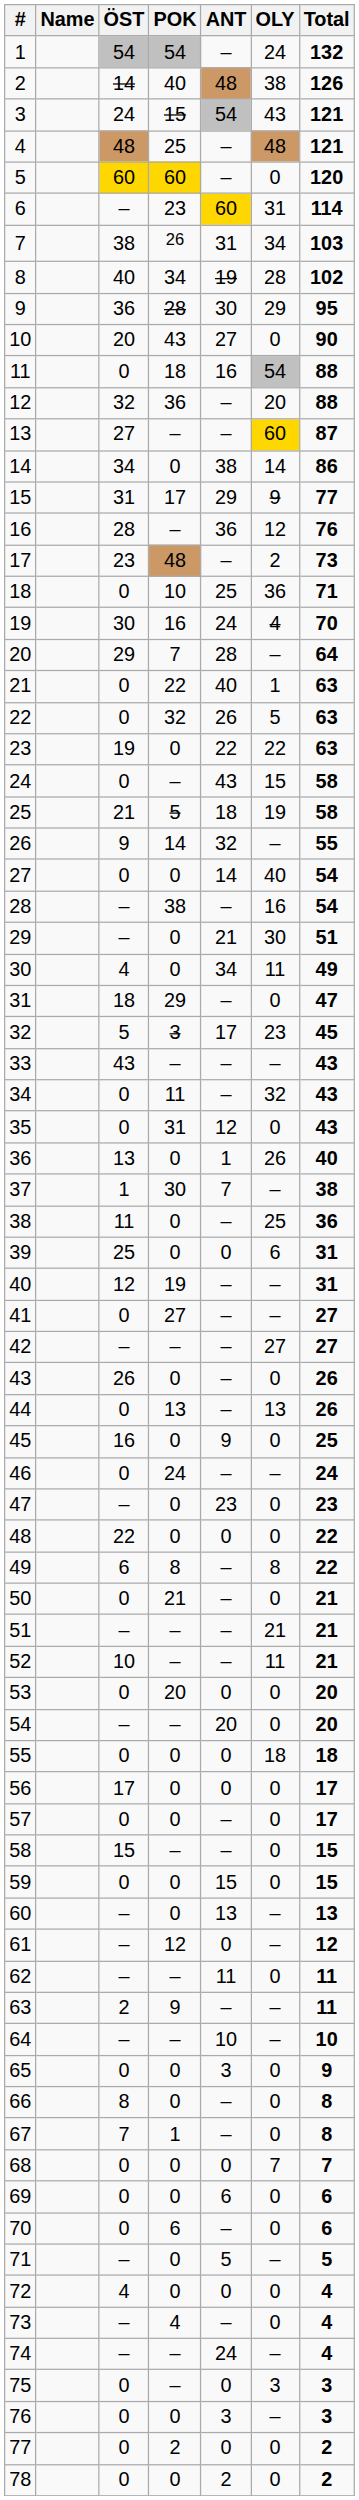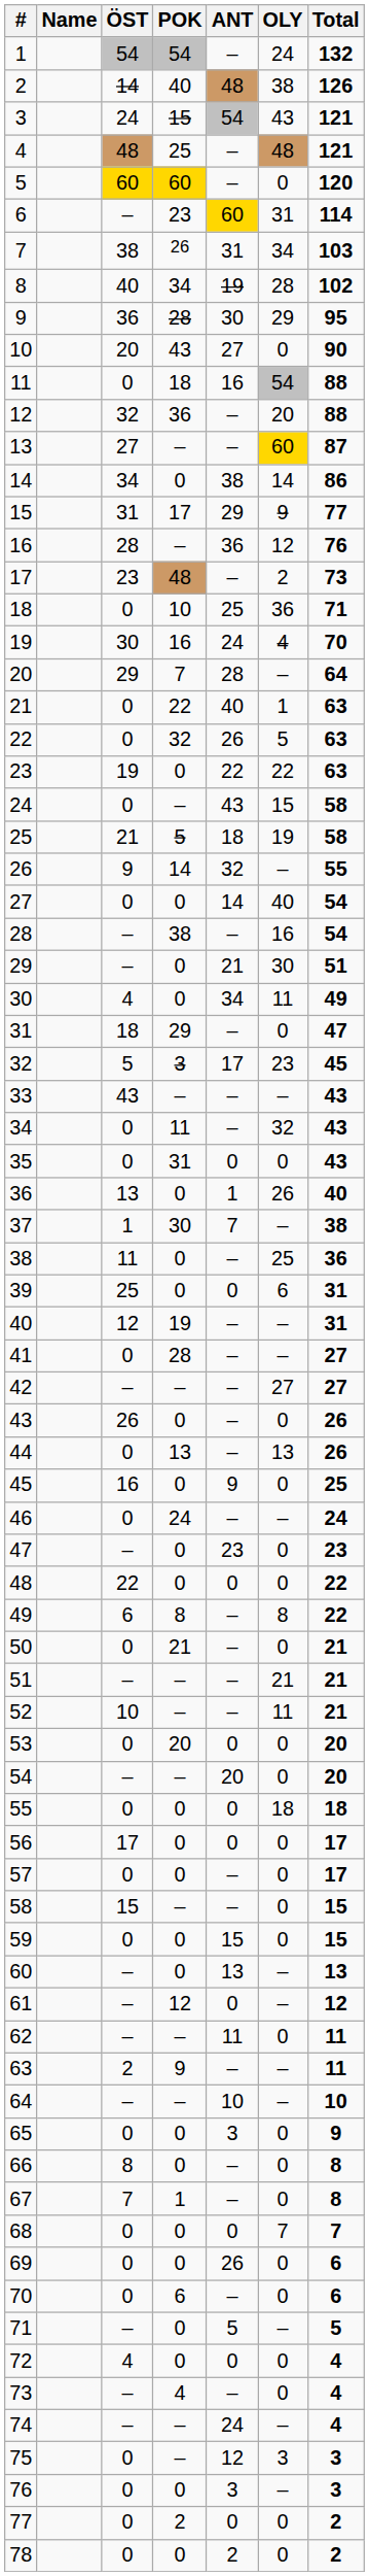35 | ANT: 12 -> 0
41 | POK: 27 -> 28
69 | ANT: 6 -> 26
75 | ANT: 0 -> 12
